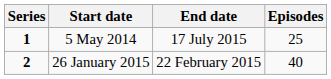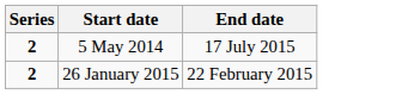- column: Episodes | 25 | 40
5 May 2014 | Series: 1 -> 2
